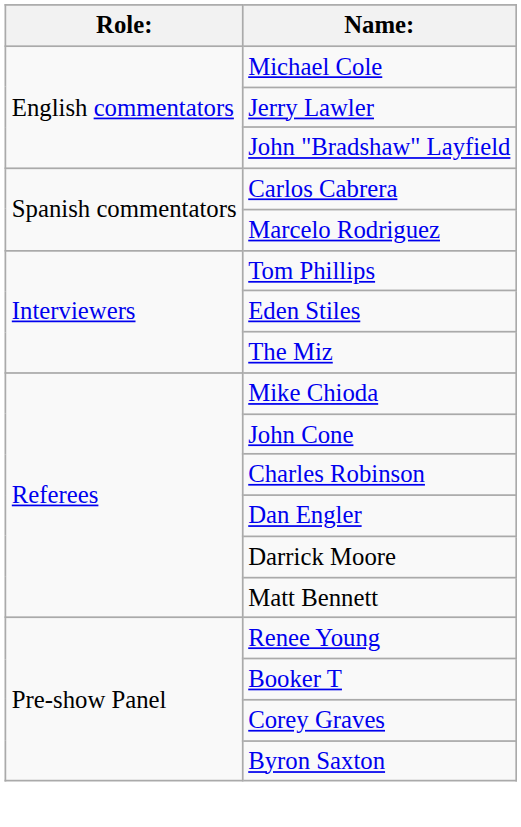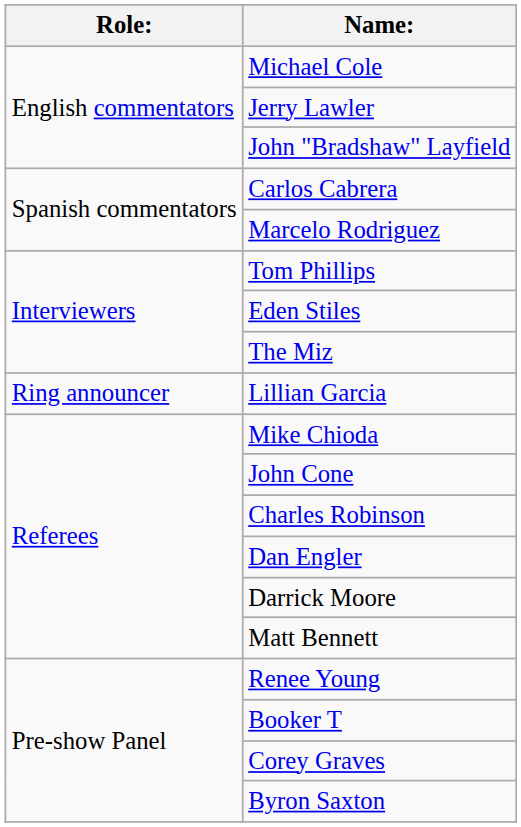+ row: Ring announcer | Lillian Garcia
